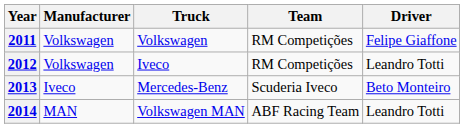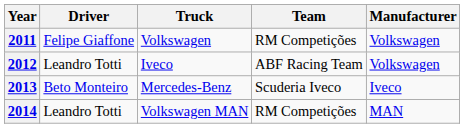columns swapped: Driver <-> Manufacturer
2012 | Team: RM Competições -> ABF Racing Team
2014 | Team: ABF Racing Team -> RM Competições
